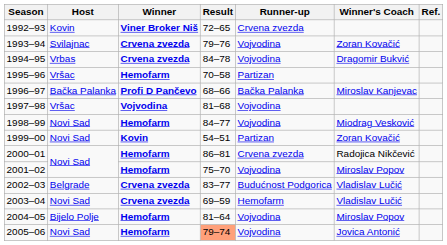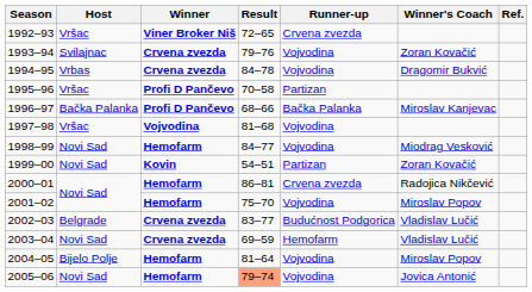1992–93 | Host: Kovin -> Vršac
1995–96 | Winner: Hemofarm -> Profi D Pančevo
